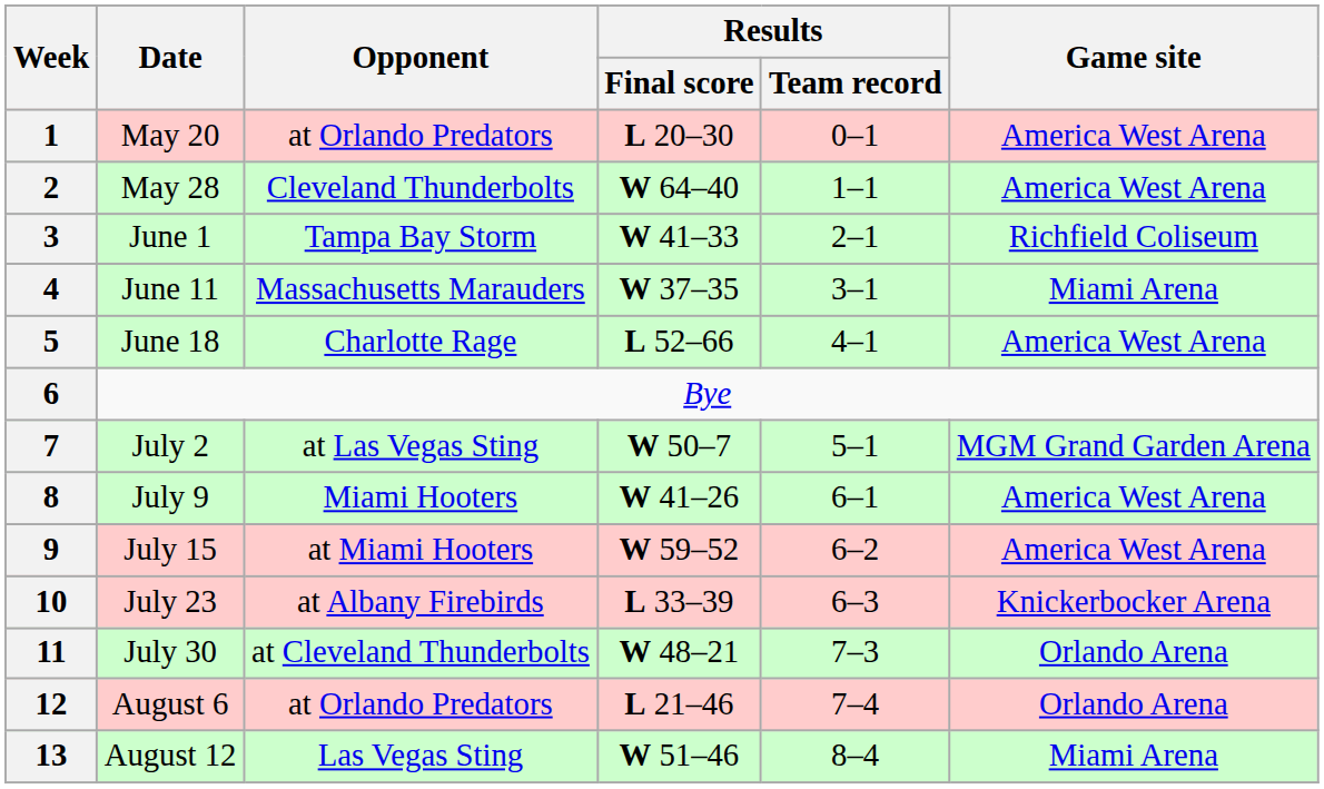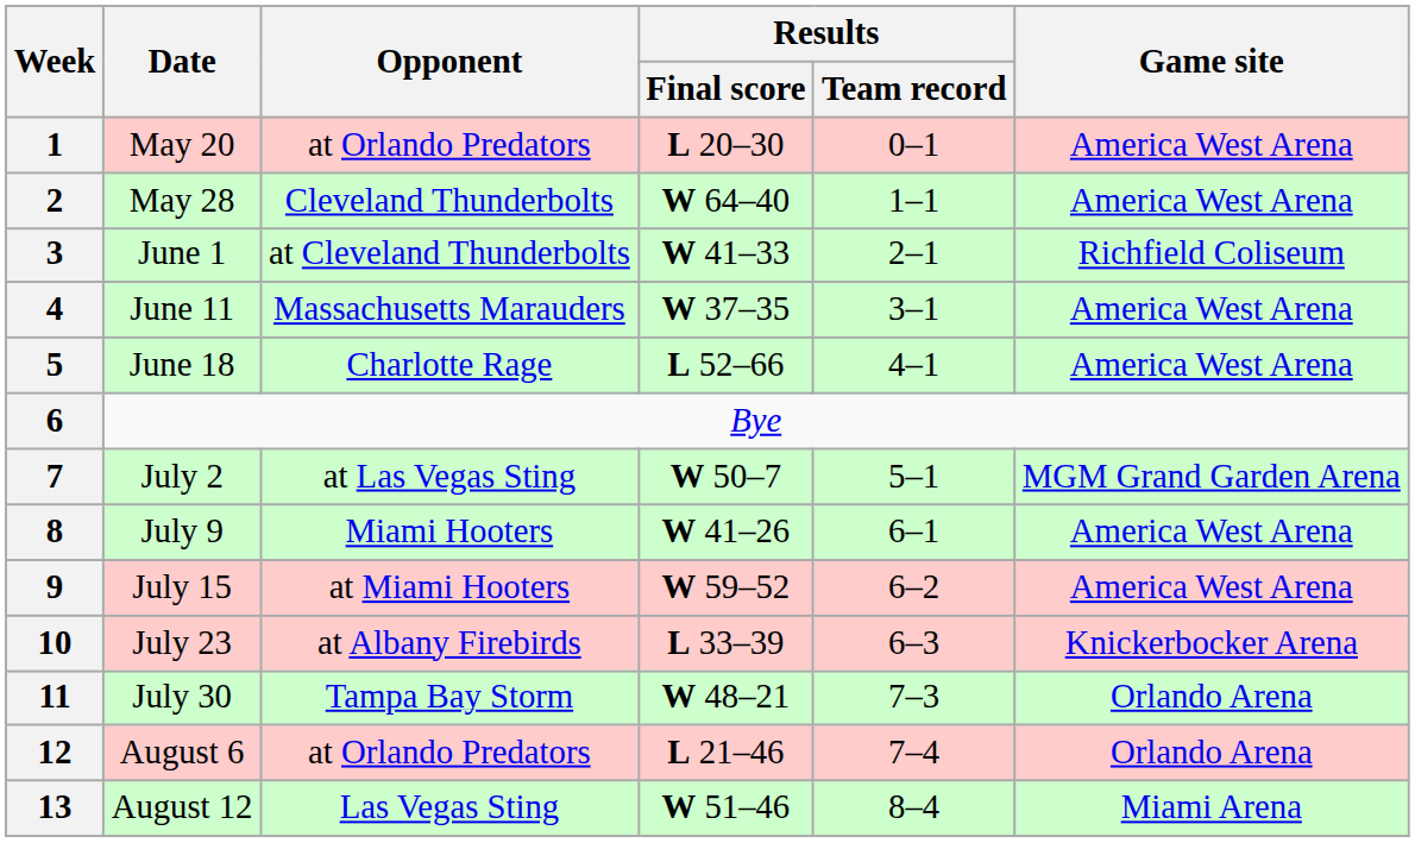3 | Opponent: Tampa Bay Storm -> at Cleveland Thunderbolts
4 | Game site: Miami Arena -> America West Arena
11 | Opponent: at Cleveland Thunderbolts -> Tampa Bay Storm
